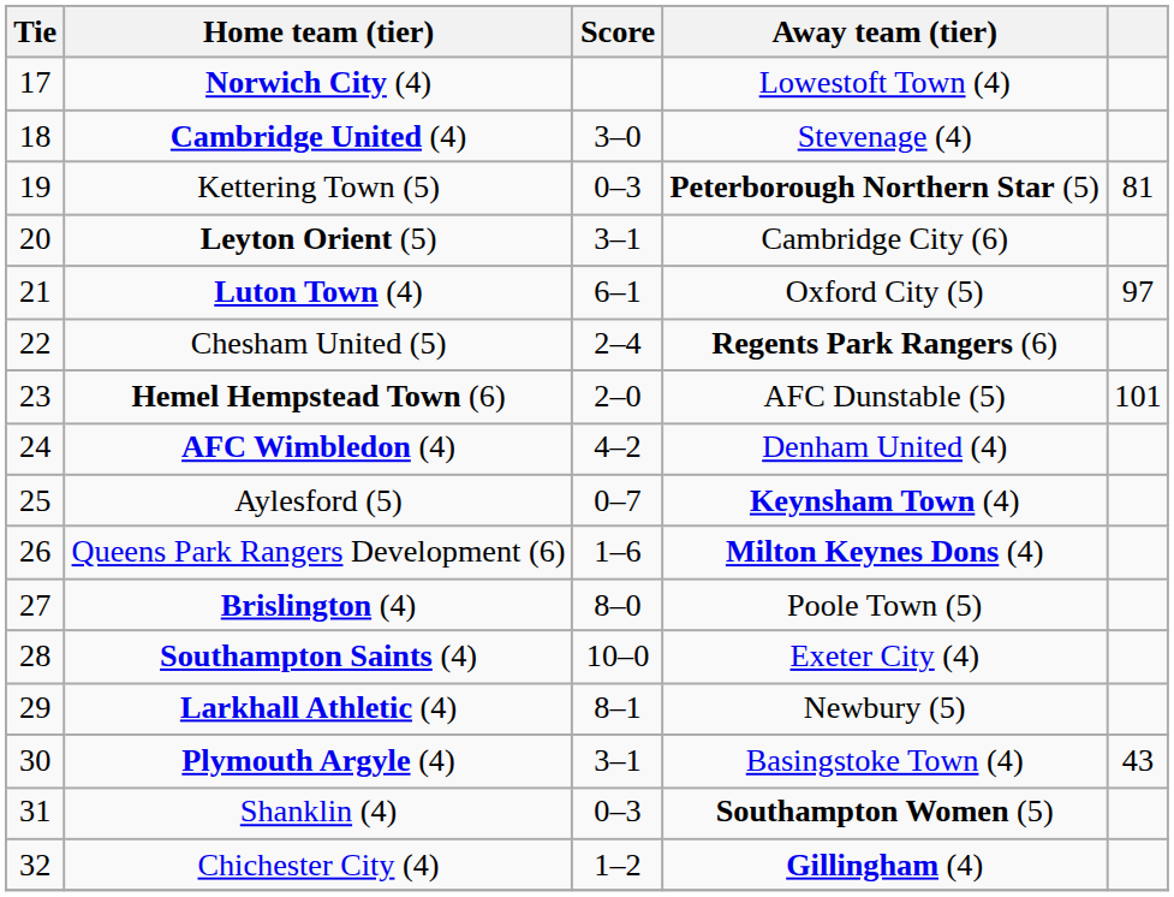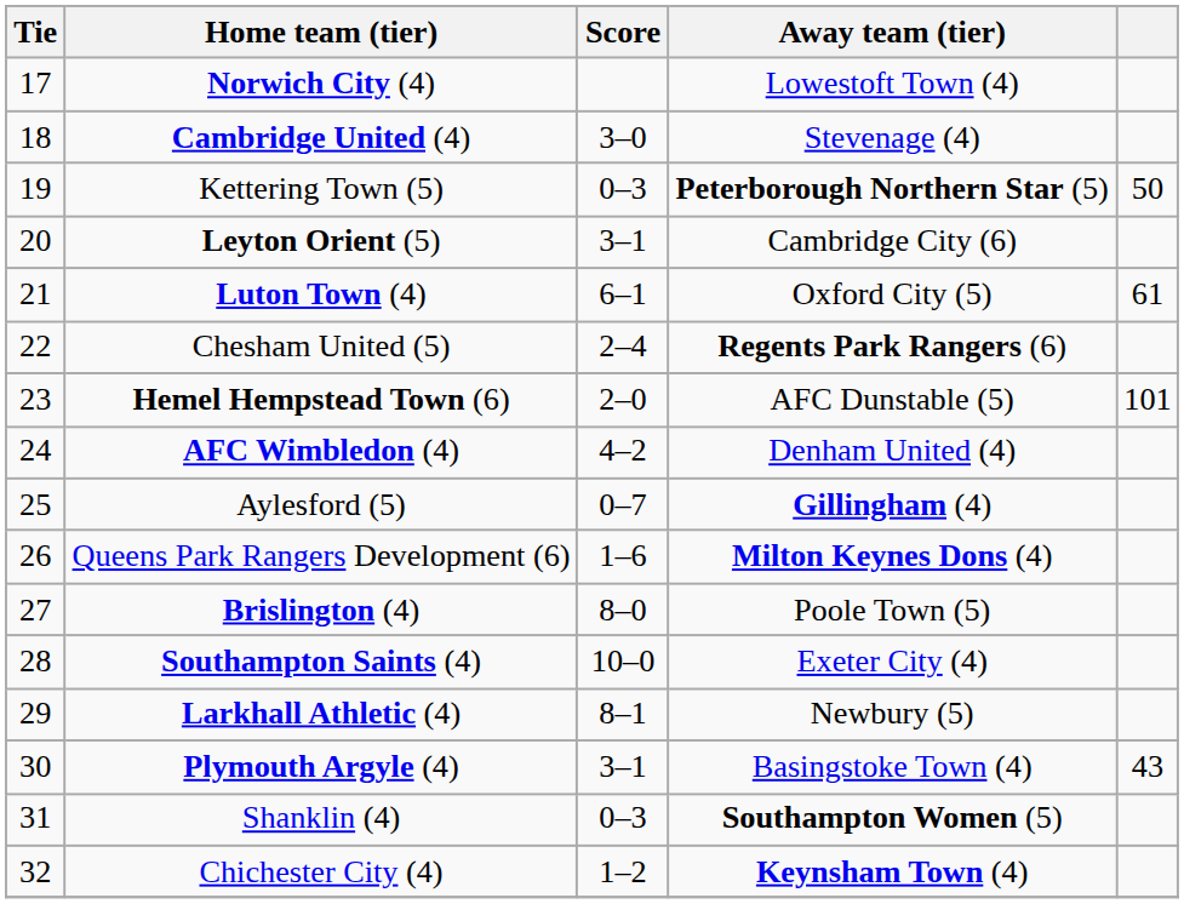Kettering Town (5) | column 5: 81 -> 50
Luton Town (4) | column 5: 97 -> 61
Aylesford (5) | Away team (tier): Keynsham Town (4) -> Gillingham (4)
Chichester City (4) | Away team (tier): Gillingham (4) -> Keynsham Town (4)
